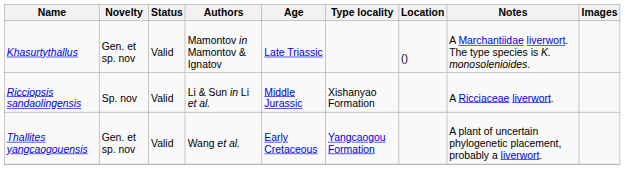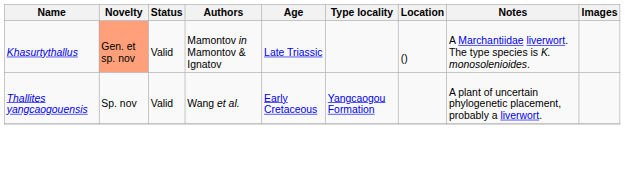Khasurtythallus | Novelty: no background -> lightsalmon background
- row: Ricciopsis sandaolingensis | Sp. nov | Valid | Li & Sun in Li et al. | Middle Jurassic | Xishanyao Formation | A Ricciaceae liverwort.
Thallites yangcaogouensis | Novelty: Gen. et sp. nov -> Sp. nov
